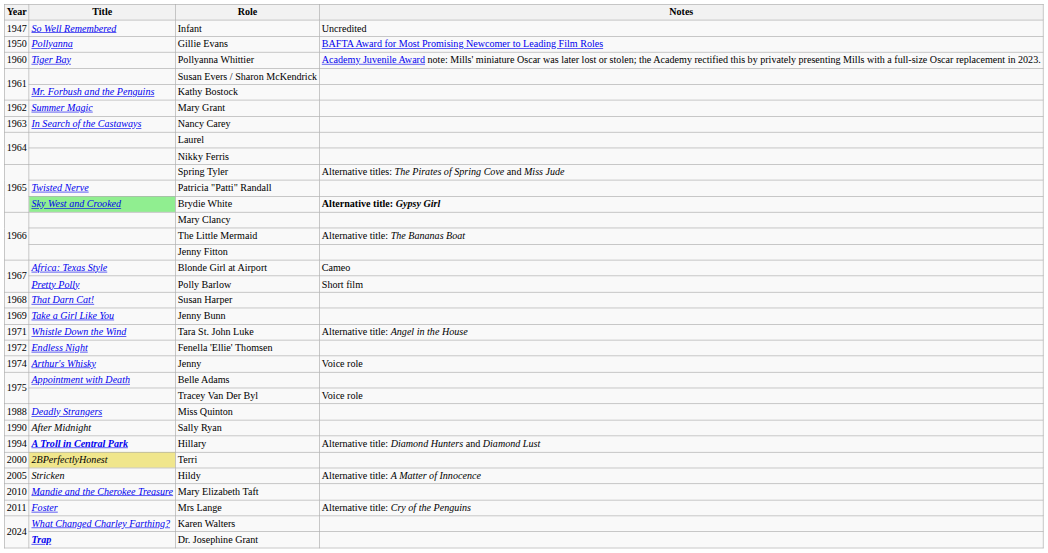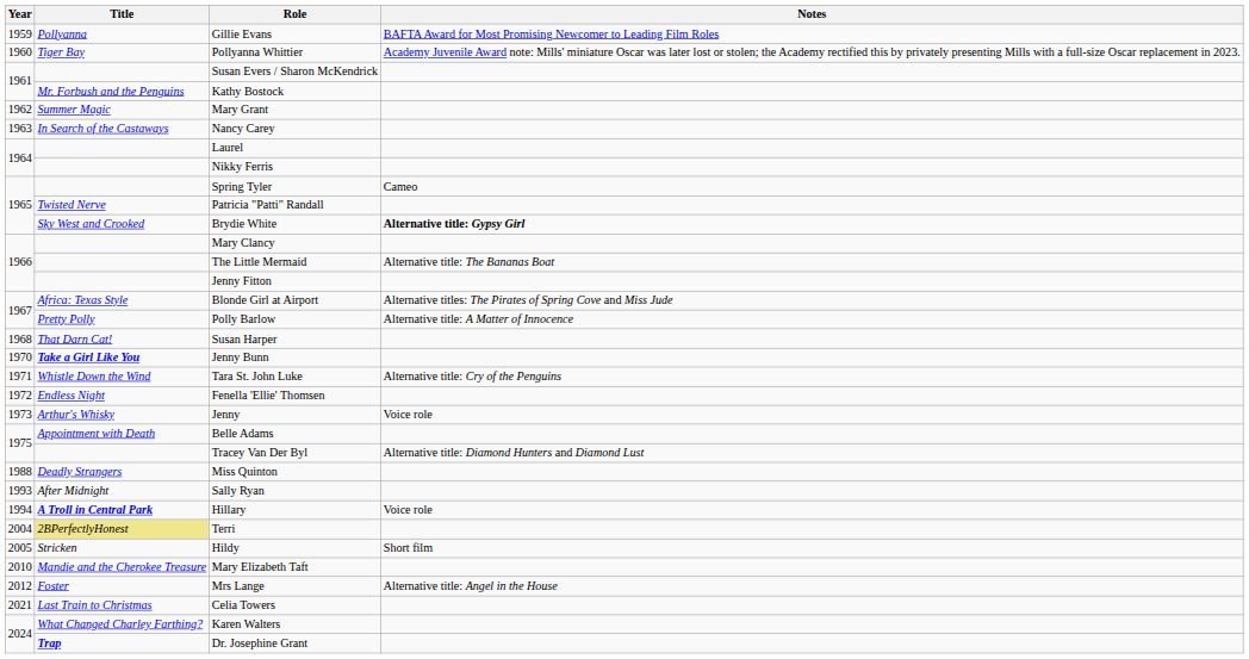- row: 1947 | So Well Remembered | Infant | Uncredited
Gillie Evans | Year: 1950 -> 1959
Spring Tyler | Notes: Alternative titles: The Pirates of Spring Cove and Miss Jude -> Cameo
Brydie White | Title: lightgreen background -> no background
Blonde Girl at Airport | Notes: Cameo -> Alternative titles: The Pirates of Spring Cove and Miss Jude
Polly Barlow | Notes: Short film -> Alternative title: A Matter of Innocence
Jenny Bunn | Year: 1969 -> 1970
Jenny Bunn | Title: normal -> bold
Tara St. John Luke | Notes: Alternative title: Angel in the House -> Alternative title: Cry of the Penguins
Jenny | Year: 1974 -> 1973
Tracey Van Der Byl | Notes: Voice role -> Alternative title: Diamond Hunters and Diamond Lust
Sally Ryan | Year: 1990 -> 1993
Hillary | Notes: Alternative title: Diamond Hunters and Diamond Lust -> Voice role
Terri | Year: 2000 -> 2004
Hildy | Notes: Alternative title: A Matter of Innocence -> Short film
Mrs Lange | Year: 2011 -> 2012
Mrs Lange | Notes: Alternative title: Cry of the Penguins -> Alternative title: Angel in the House
+ row: 2021 | Last Train to Christmas | Celia Towers
